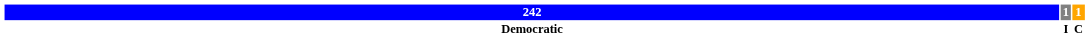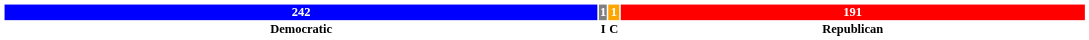+ column: 191 | Republican
